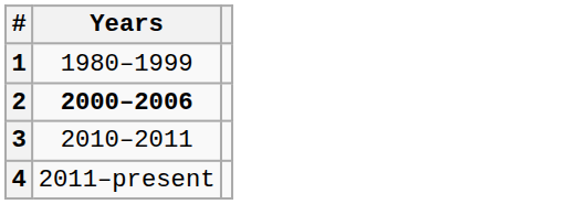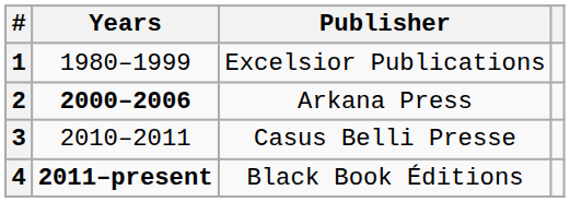+ column: Publisher | Excelsior Publications | Arkana Press | Casus Belli Presse | Black Book Éditions
4 | Years: normal -> bold
